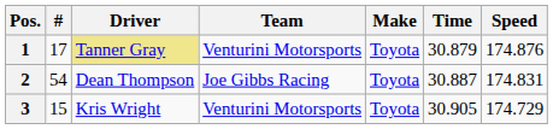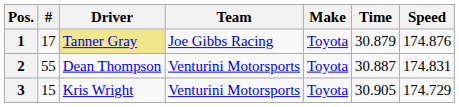1 | Team: Venturini Motorsports -> Joe Gibbs Racing
2 | #: 54 -> 55
2 | Team: Joe Gibbs Racing -> Venturini Motorsports
